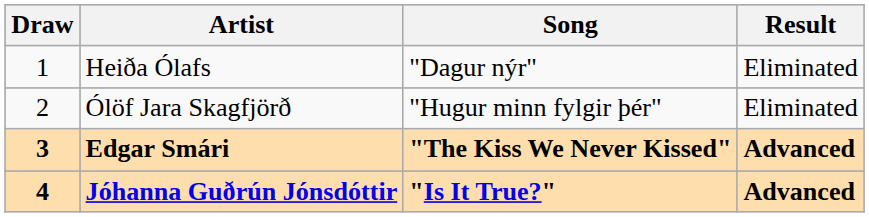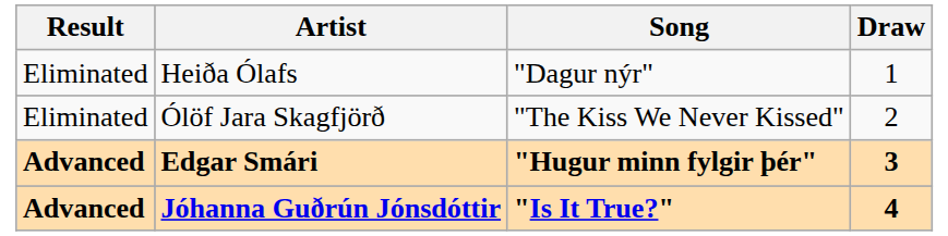columns swapped: Draw <-> Result
Ólöf Jara Skagfjörð | Song: "Hugur minn fylgir þér" -> "The Kiss We Never Kissed"
Edgar Smári | Song: "The Kiss We Never Kissed" -> "Hugur minn fylgir þér"
